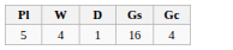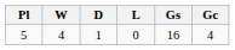+ column: L | 0
